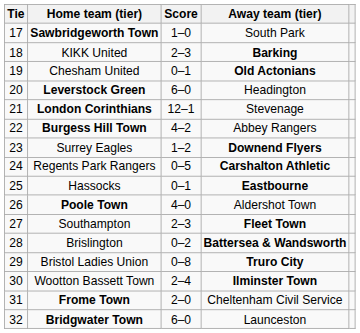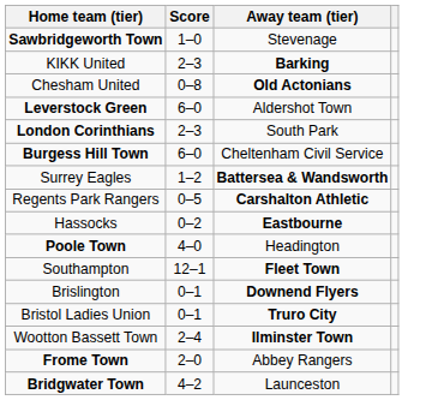- column: Tie | 17 | 18 | 19 | 20 | 21 | 22 | 23 | 24 | 25 | 26 | 27 | 28 | 29 | 30 | 31 | 32
Sawbridgeworth Town | Away team (tier): South Park -> Stevenage
Chesham United | Score: 0–1 -> 0–8
Leverstock Green | Away team (tier): Headington -> Aldershot Town
London Corinthians | Score: 12–1 -> 2–3
London Corinthians | Away team (tier): Stevenage -> South Park
Burgess Hill Town | Score: 4–2 -> 6–0
Burgess Hill Town | Away team (tier): Abbey Rangers -> Cheltenham Civil Service
Surrey Eagles | Away team (tier): Downend Flyers -> Battersea & Wandsworth
Hassocks | Score: 0–1 -> 0–2
Poole Town | Away team (tier): Aldershot Town -> Headington
Southampton | Score: 2–3 -> 12–1
Brislington | Score: 0–2 -> 0–1
Brislington | Away team (tier): Battersea & Wandsworth -> Downend Flyers
Bristol Ladies Union | Score: 0–8 -> 0–1
Frome Town | Away team (tier): Cheltenham Civil Service -> Abbey Rangers
Bridgwater Town | Score: 6–0 -> 4–2
